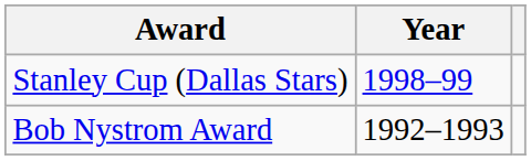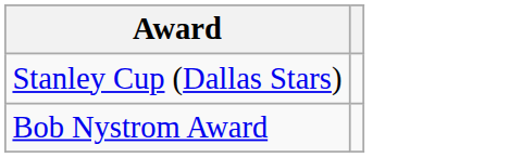- column: Year | 1998–99 | 1992–1993
